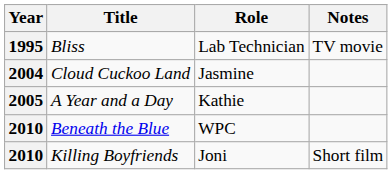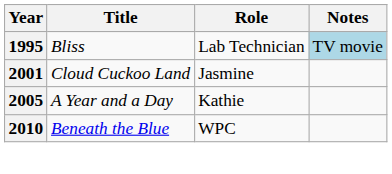Bliss | Notes: no background -> lightblue background
Cloud Cuckoo Land | Year: 2004 -> 2001
- row: 2010 | Killing Boyfriends | Joni | Short film
